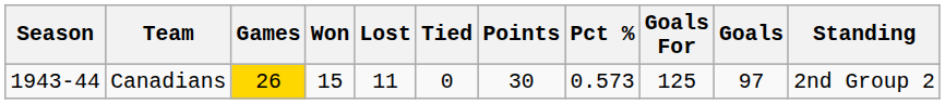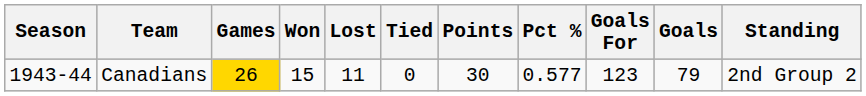Canadians | Pct %: 0.573 -> 0.577
Canadians | Goals For: 125 -> 123
Canadians | Goals: 97 -> 79
